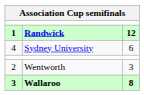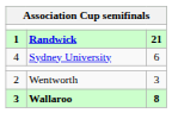1 | column 3: 12 -> 21
